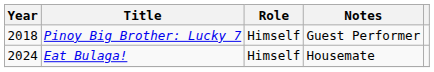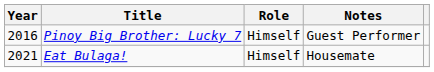Pinoy Big Brother: Lucky 7 | Year: 2018 -> 2016
Eat Bulaga! | Year: 2024 -> 2021
